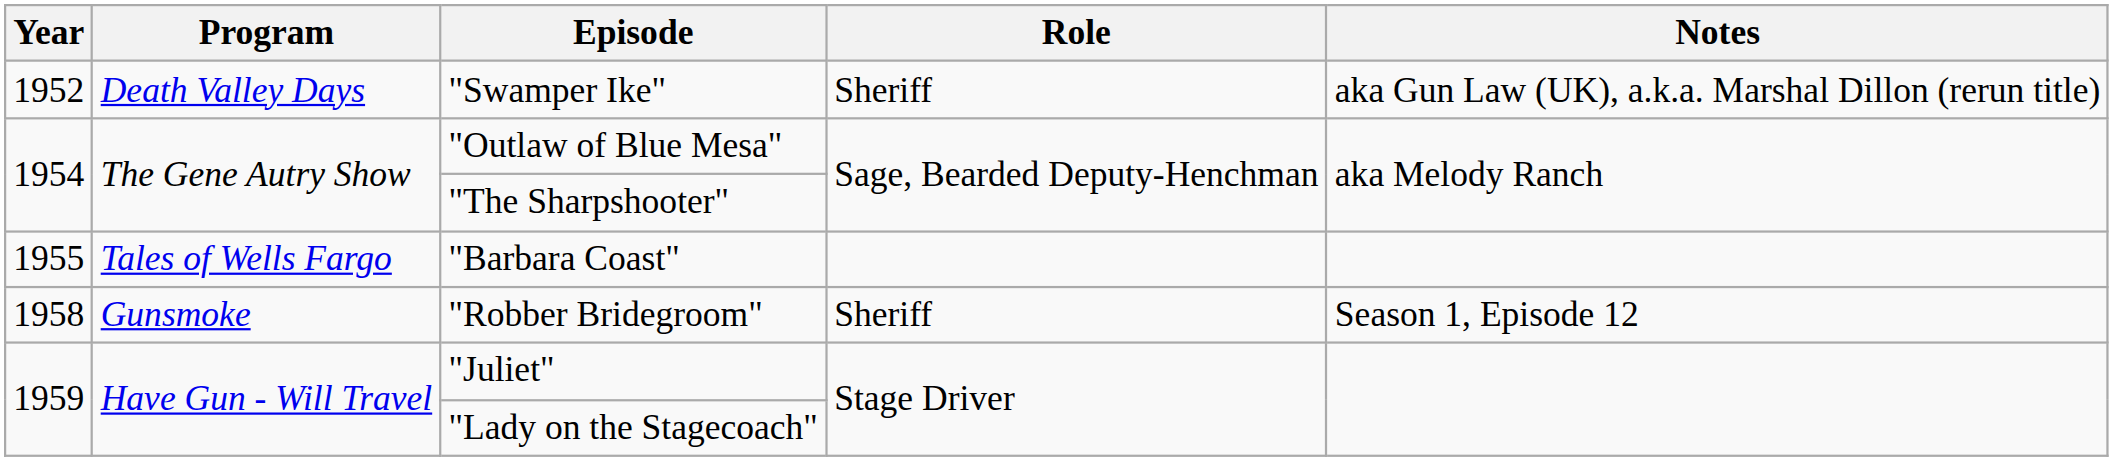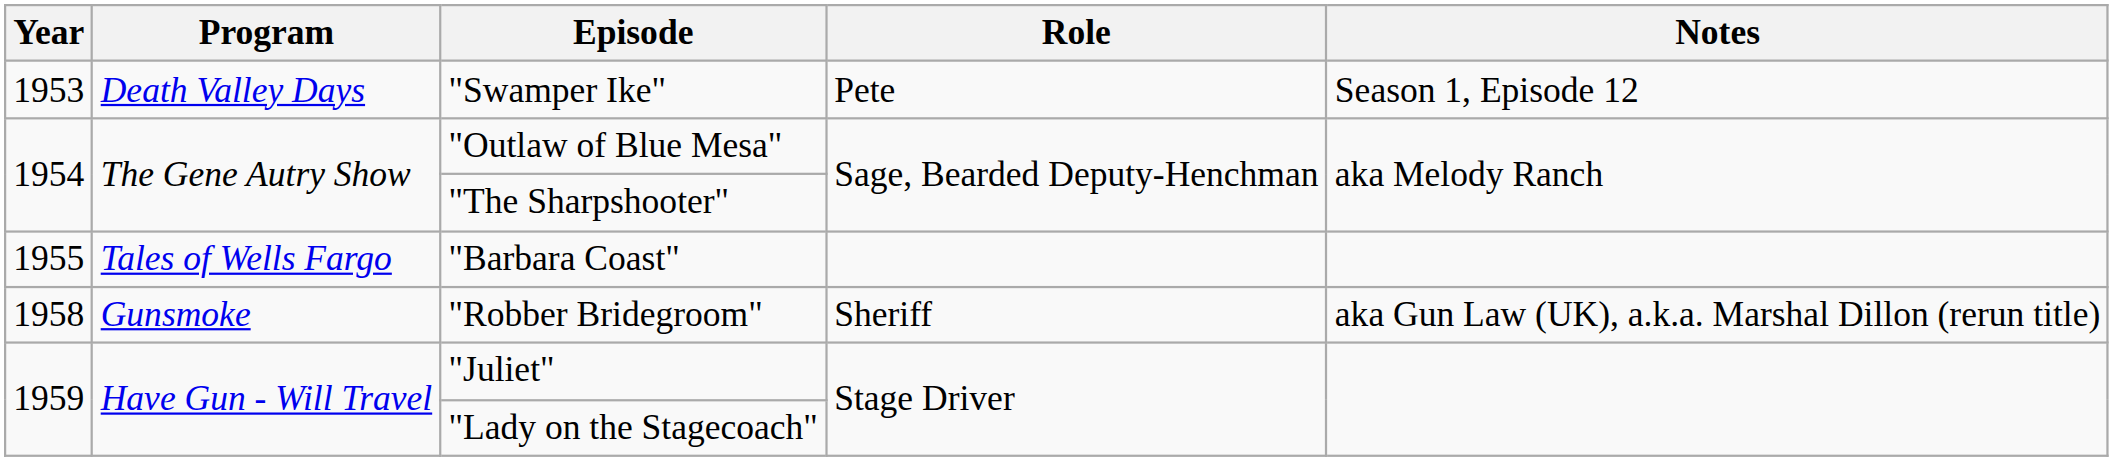"Swamper Ike" | Year: 1952 -> 1953
"Swamper Ike" | Role: Sheriff -> Pete
"Swamper Ike" | Notes: aka Gun Law (UK), a.k.a. Marshal Dillon (rerun title) -> Season 1, Episode 12
"Robber Bridegroom" | Notes: Season 1, Episode 12 -> aka Gun Law (UK), a.k.a. Marshal Dillon (rerun title)
